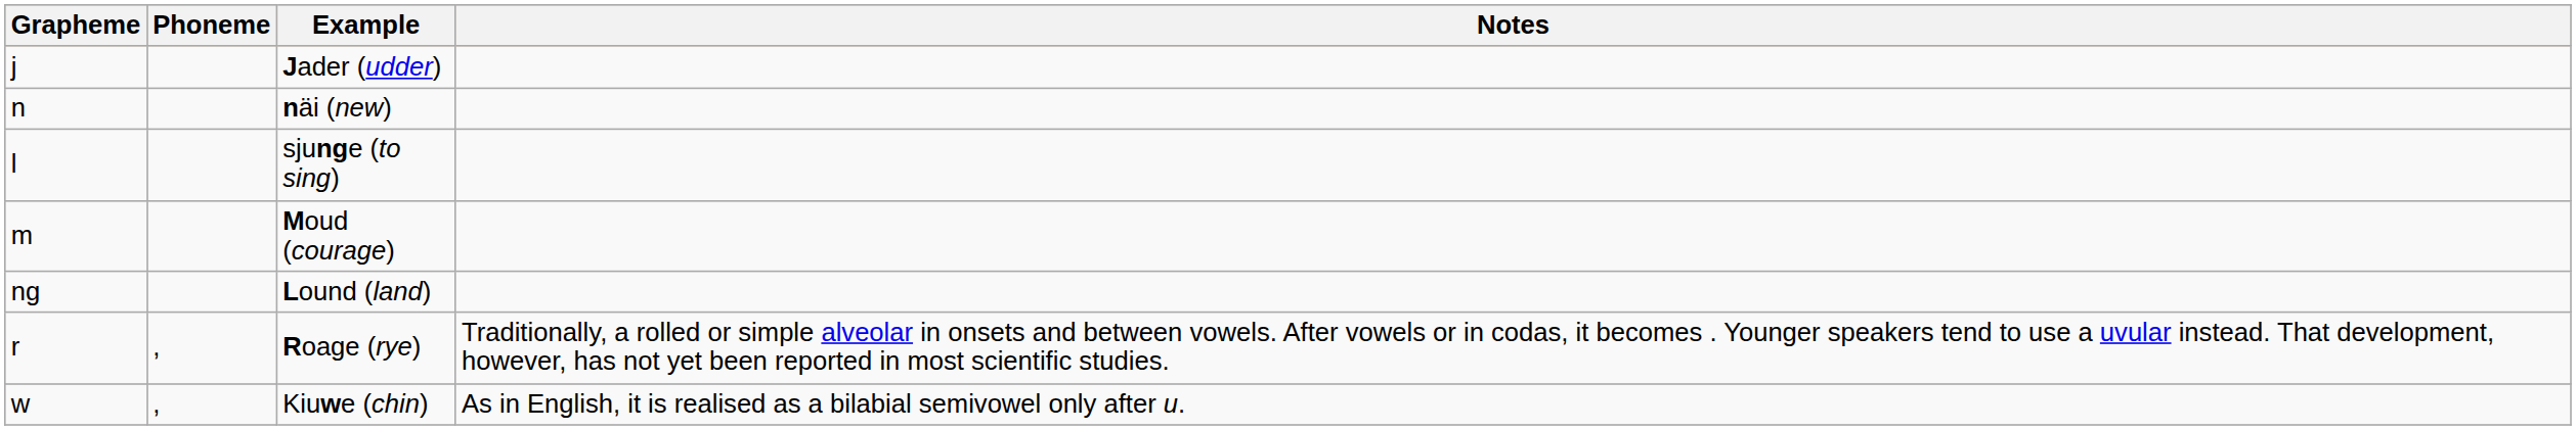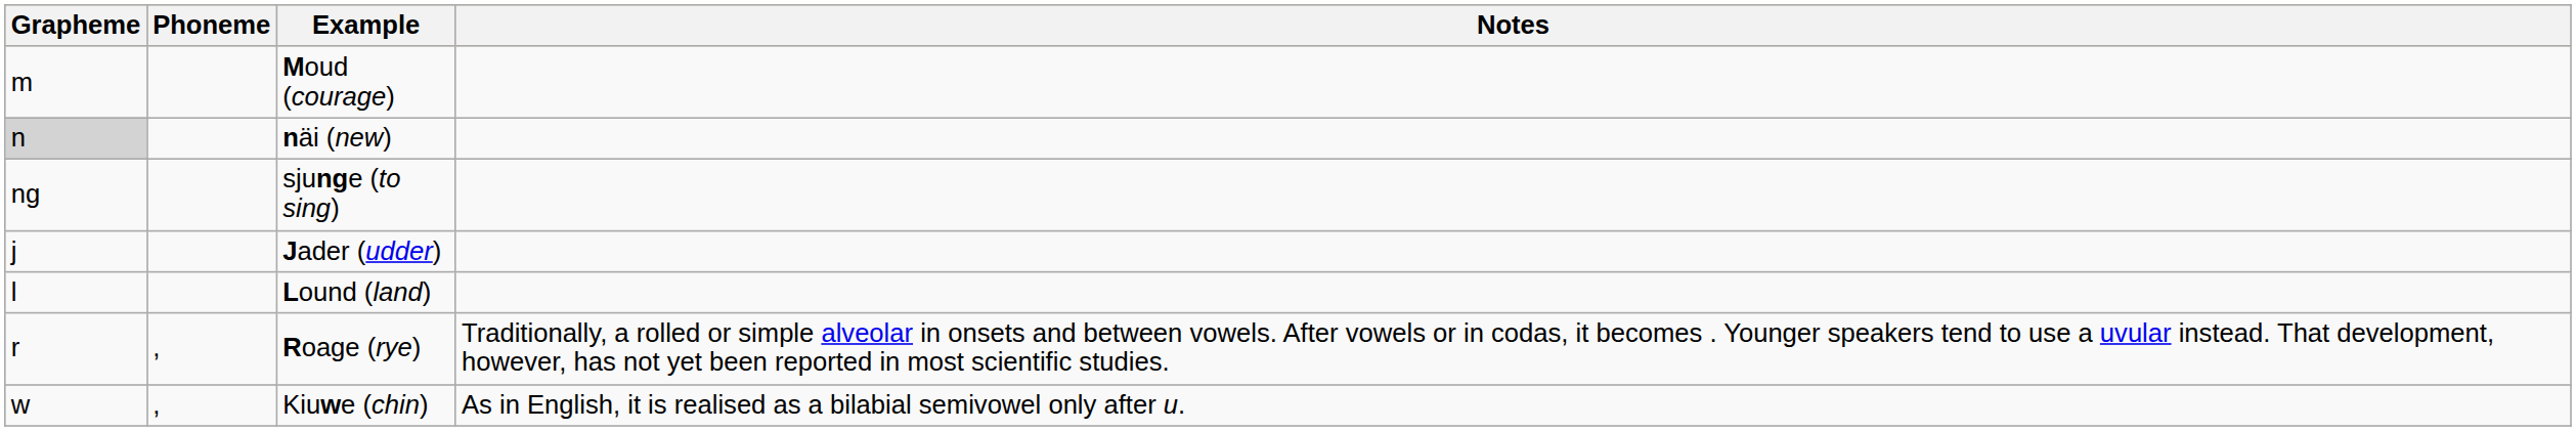rows swapped: Moud (courage) <-> Jader (udder)
näi (new) | Grapheme: no background -> lightgrey background
sjunge (to sing) | Grapheme: l -> ng
Lound (land) | Grapheme: ng -> l
